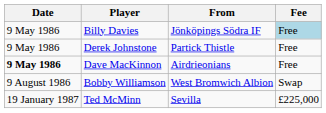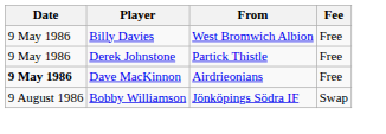Billy Davies | From: Jönköpings Södra IF -> West Bromwich Albion
Billy Davies | Fee: lightblue background -> no background
Bobby Williamson | From: West Bromwich Albion -> Jönköpings Södra IF
- row: 19 January 1987 | Ted McMinn | Sevilla | £225,000
